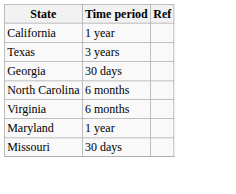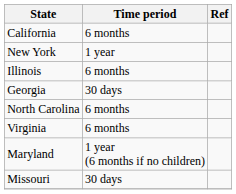California | Time period: 1 year -> 6 months
- row: Texas | 3 years
+ row: New York | 1 year
+ row: Illinois | 6 months
Maryland | Time period: 1 year -> 1 year (6 months if no children)
